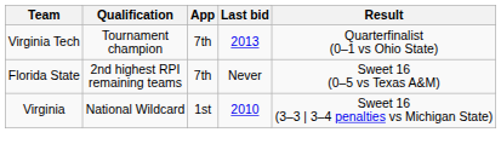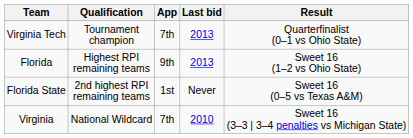+ row: Florida | Highest RPI remaining teams | 9th | 2013 | Sweet 16 (1–2 vs Ohio State)
Florida State | App: 7th -> 1st
Virginia | App: 1st -> 7th
